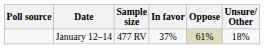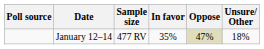January 12–14 | In favor: 37% -> 35%
January 12–14 | Oppose: 61% -> 47%
